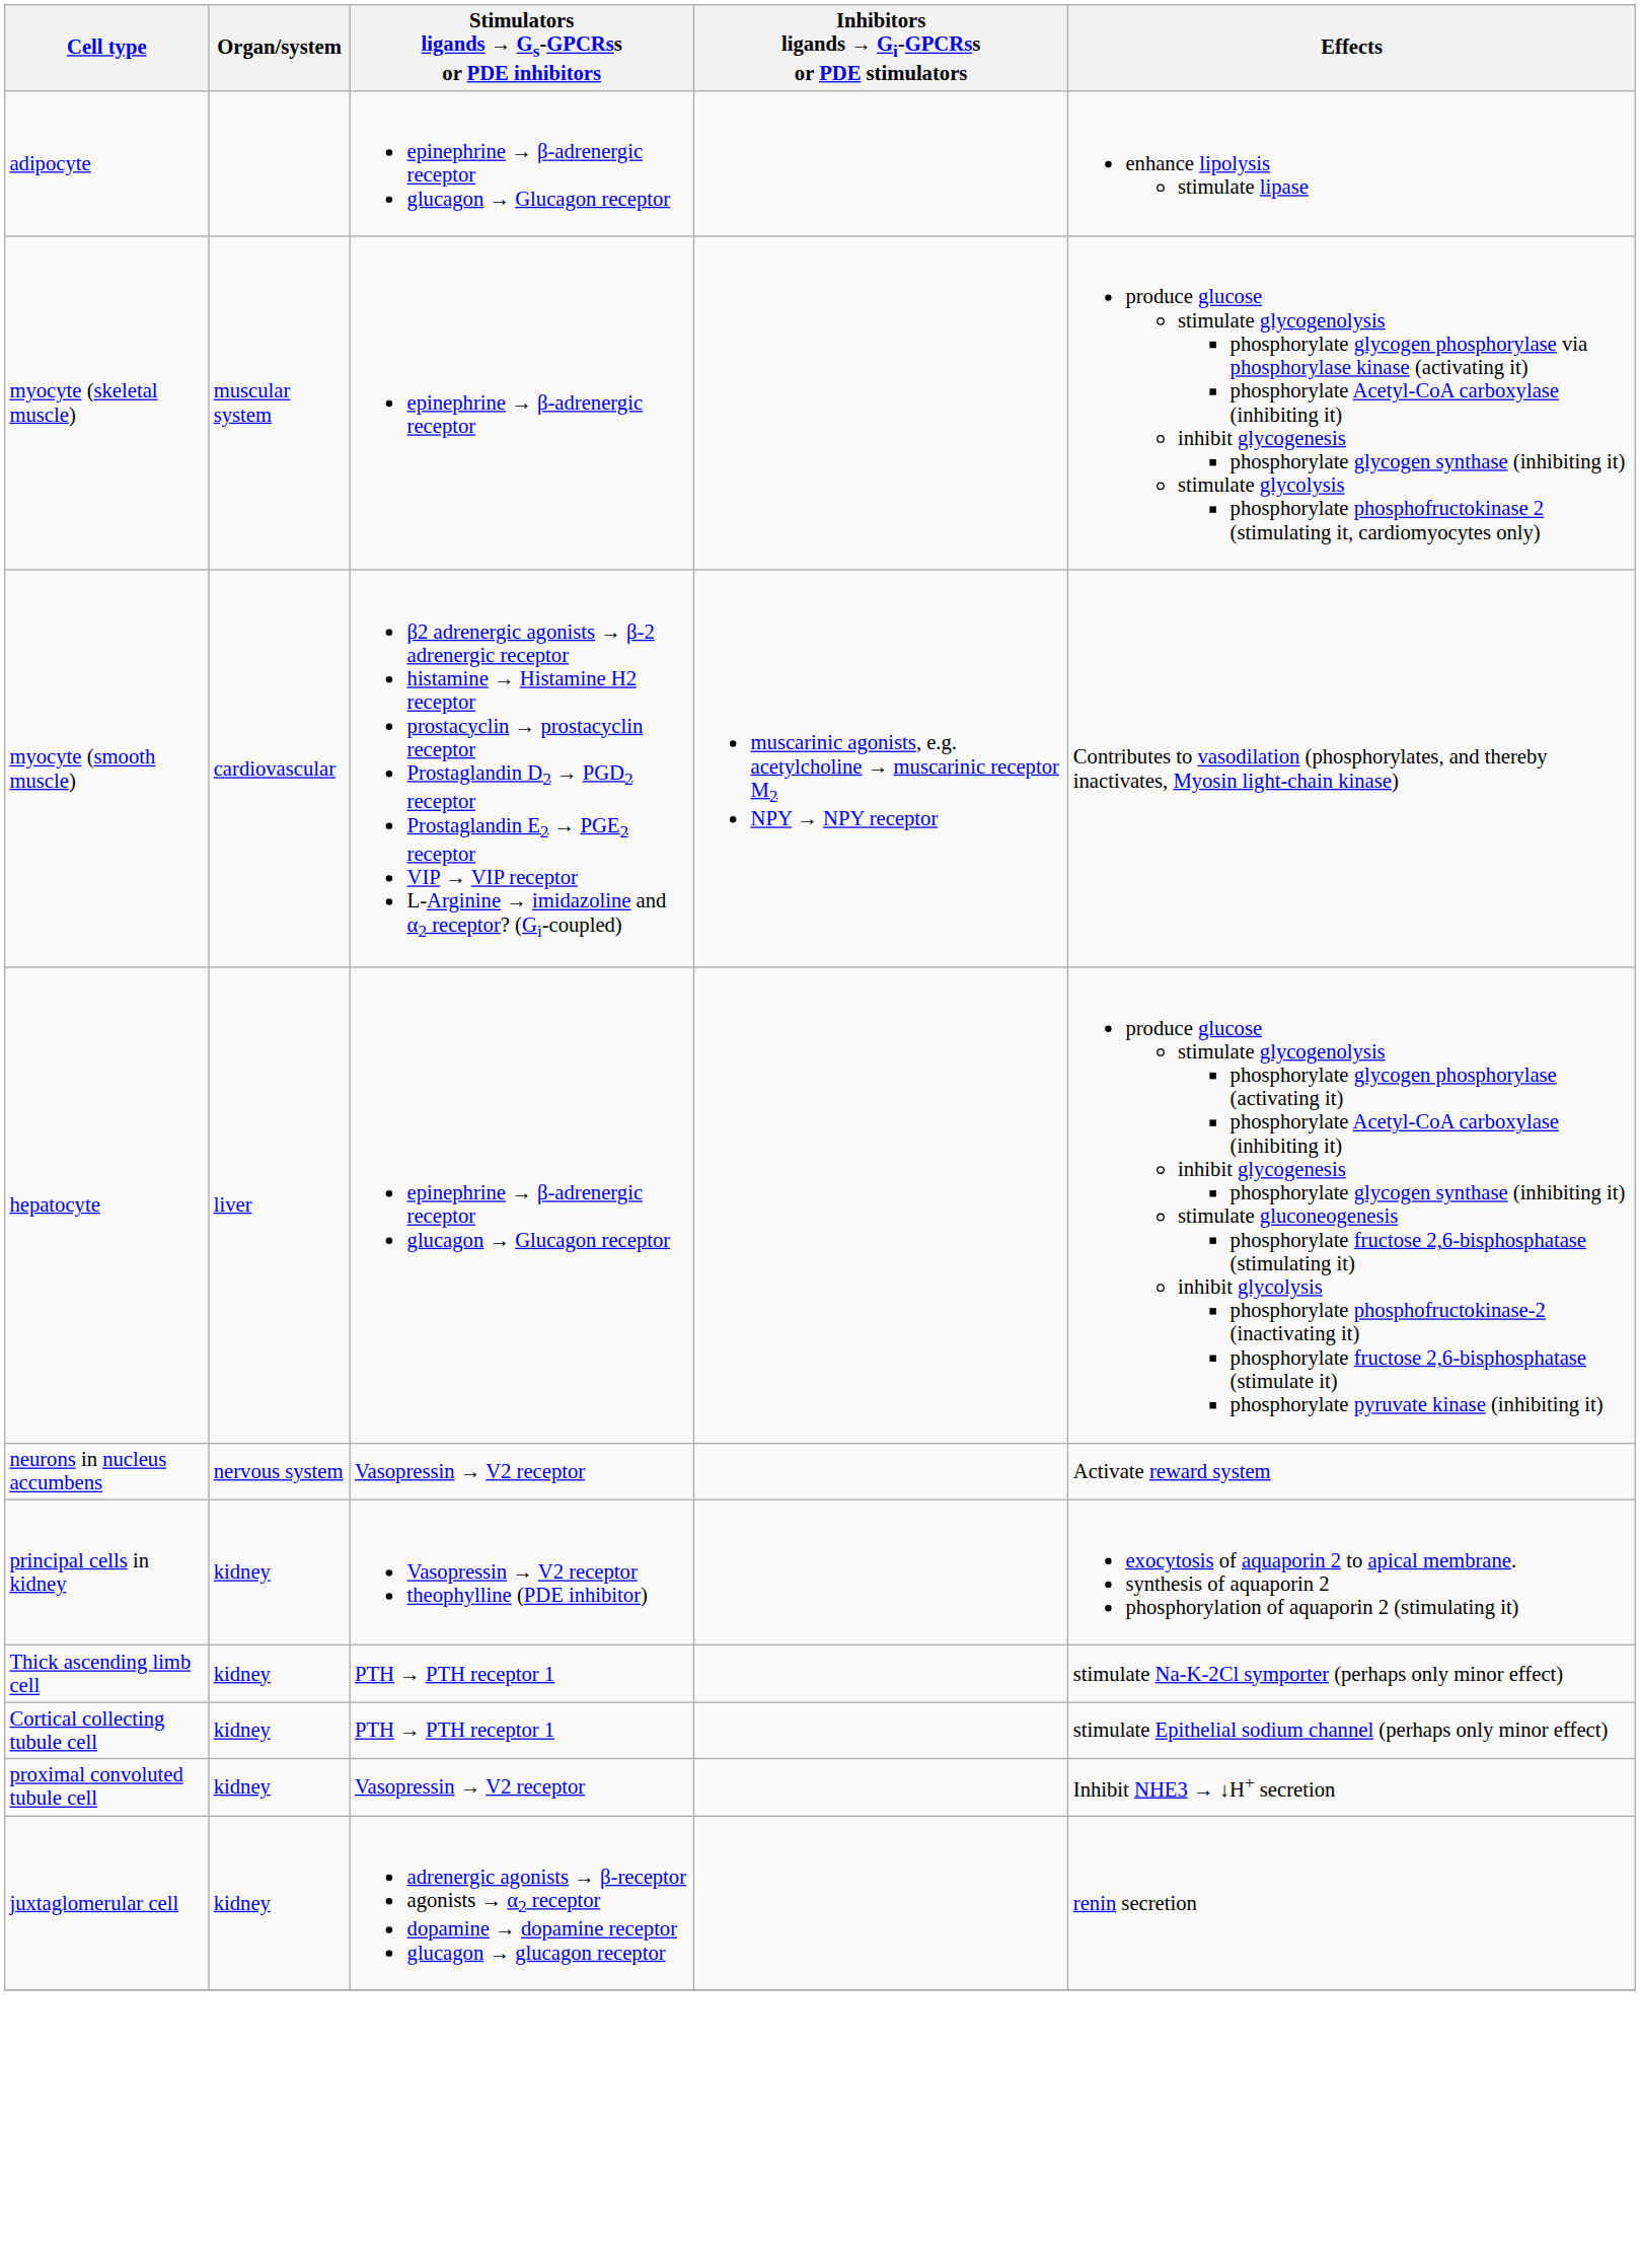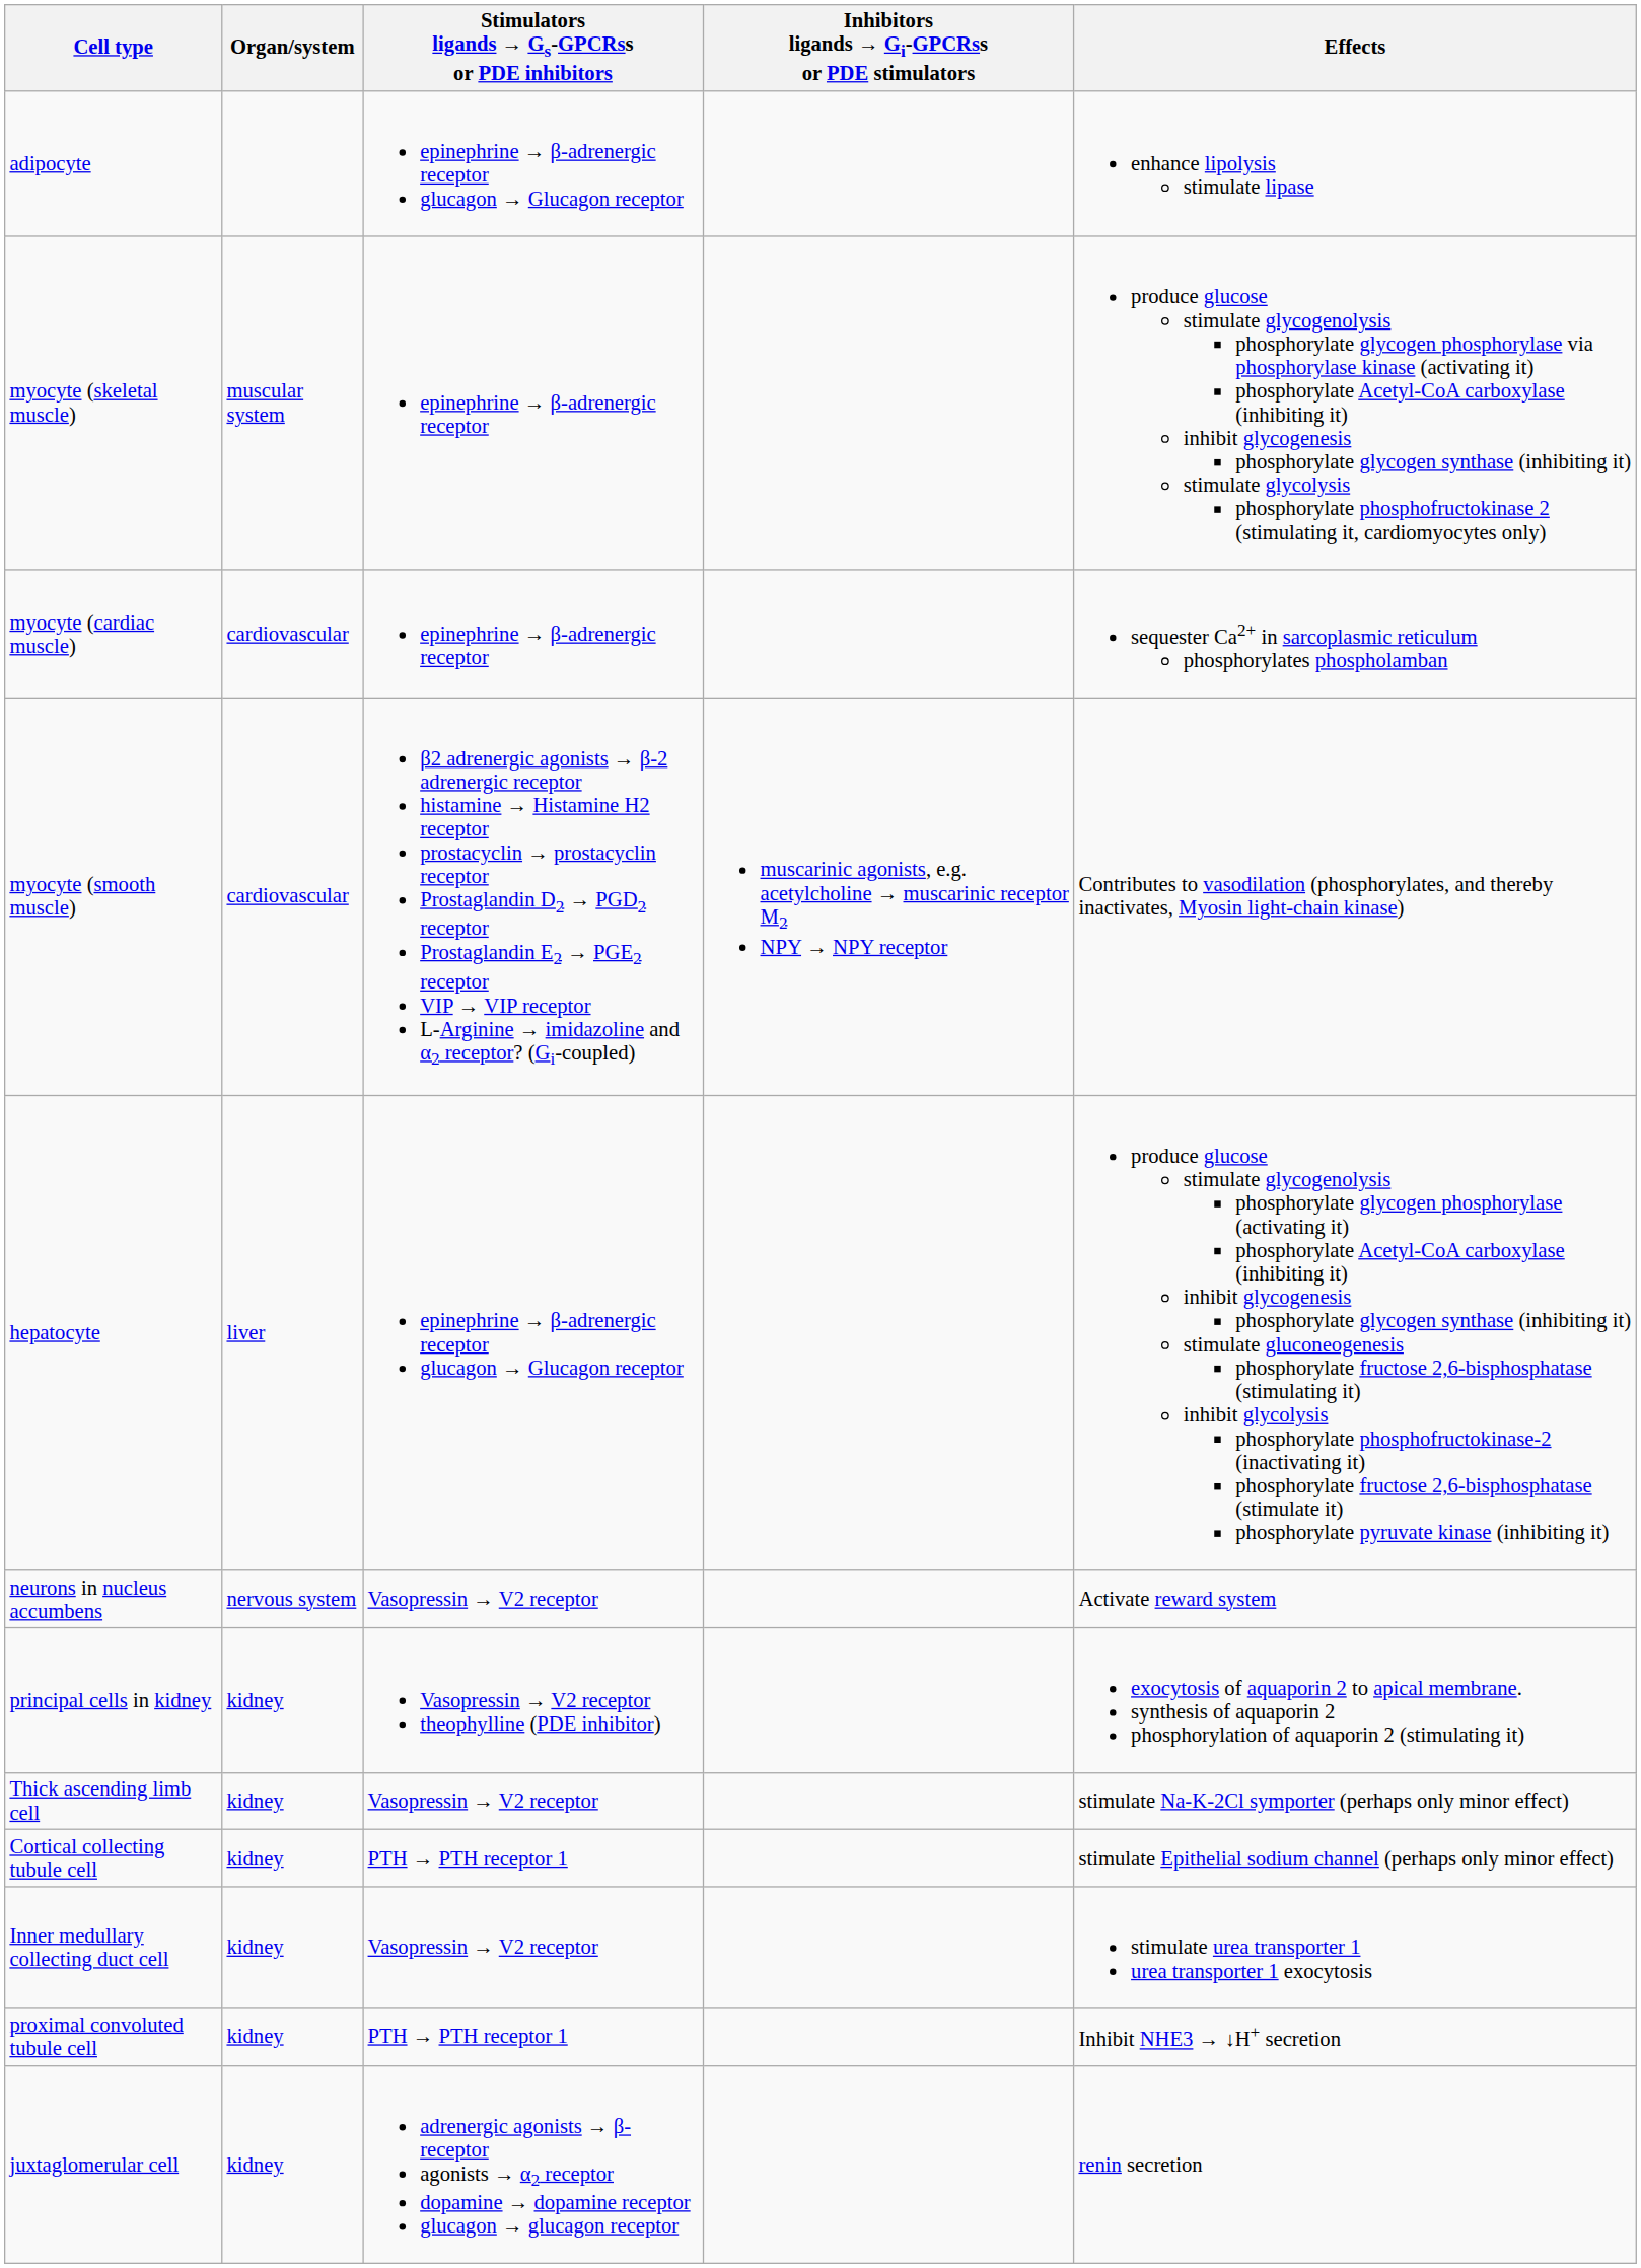+ row: myocyte (cardiac muscle) | cardiovascular | epinephrine → β-adrenergic receptor | sequester Ca2+ in sarcoplasmic reticulum phosphorylates phospholamban
Thick ascending limb cell | Stimulators ligands → Gs-GPCRss or PDE inhibitors: PTH → PTH receptor 1 -> Vasopressin → V2 receptor
+ row: Inner medullary collecting duct cell | kidney | Vasopressin → V2 receptor | stimulate urea transporter 1 urea transporter 1 exocytosis
proximal convoluted tubule cell | Stimulators ligands → Gs-GPCRss or PDE inhibitors: Vasopressin → V2 receptor -> PTH → PTH receptor 1
